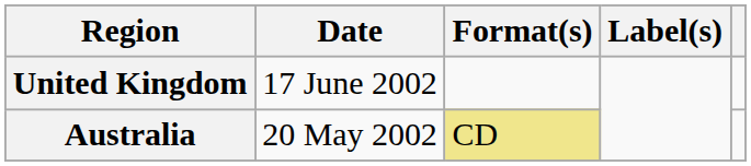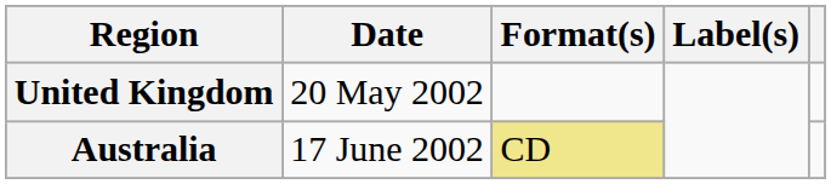United Kingdom | Date: 17 June 2002 -> 20 May 2002
Australia | Date: 20 May 2002 -> 17 June 2002
